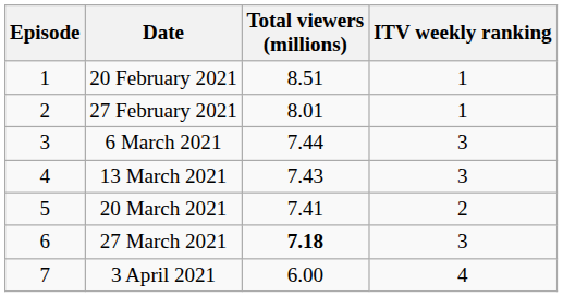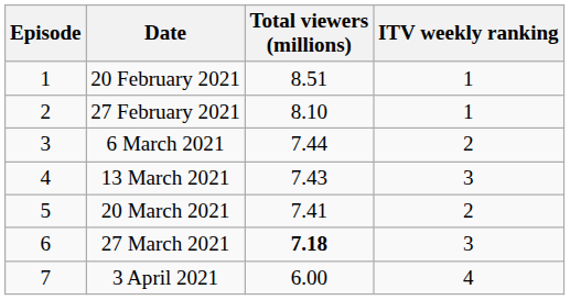27 February 2021 | Total viewers (millions): 8.01 -> 8.10
6 March 2021 | ITV weekly ranking: 3 -> 2
